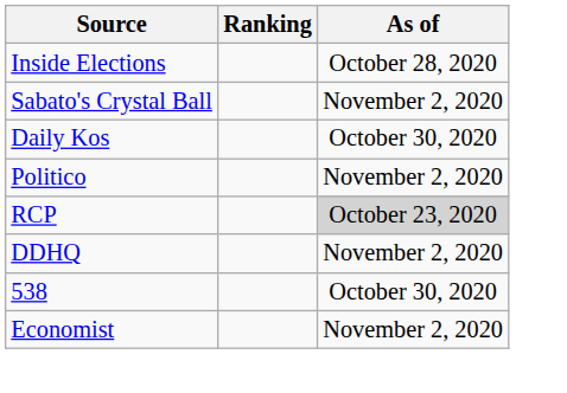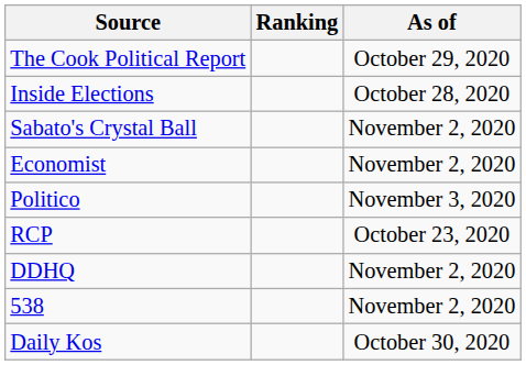+ row: The Cook Political Report | October 29, 2020
rows swapped: Daily Kos <-> Economist
Politico | As of: November 2, 2020 -> November 3, 2020
RCP | As of: lightgrey background -> no background
538 | As of: October 30, 2020 -> November 2, 2020
